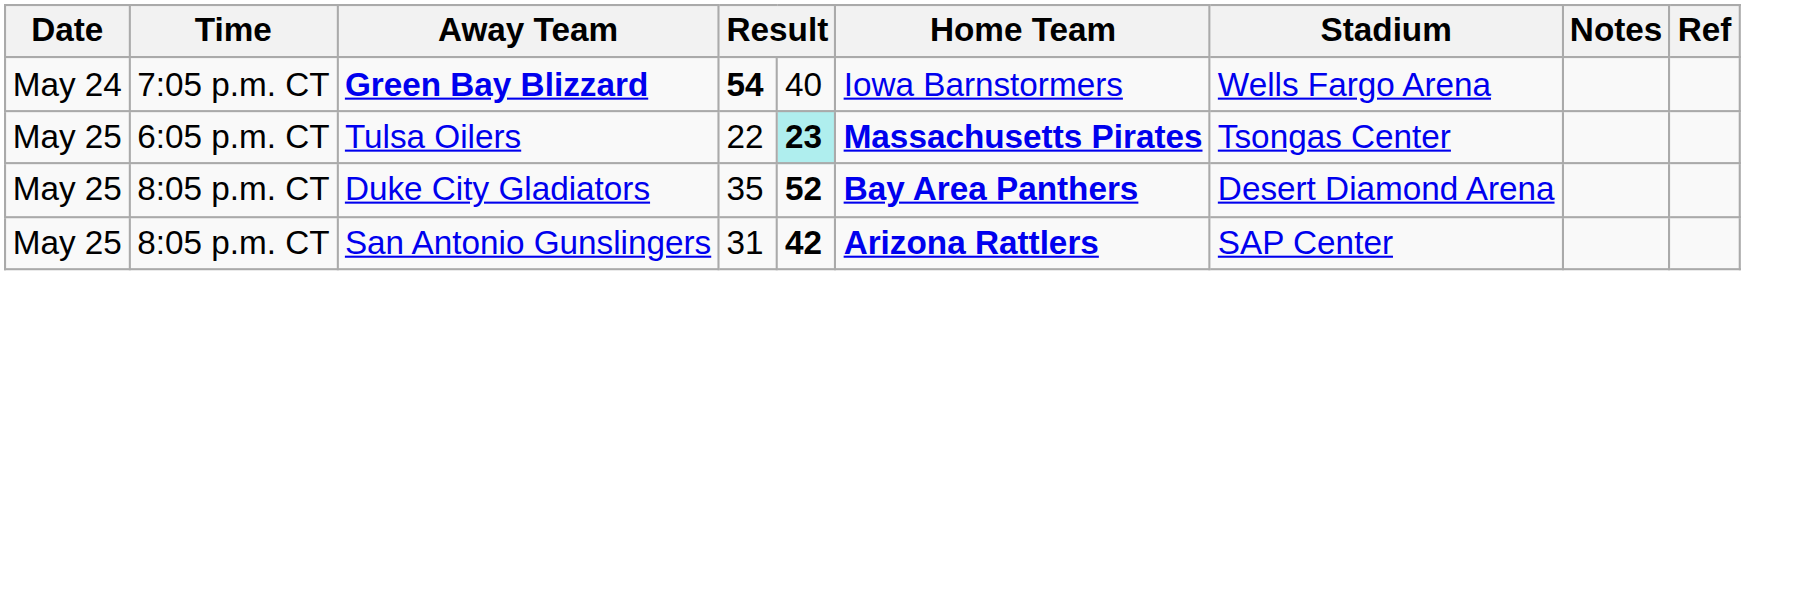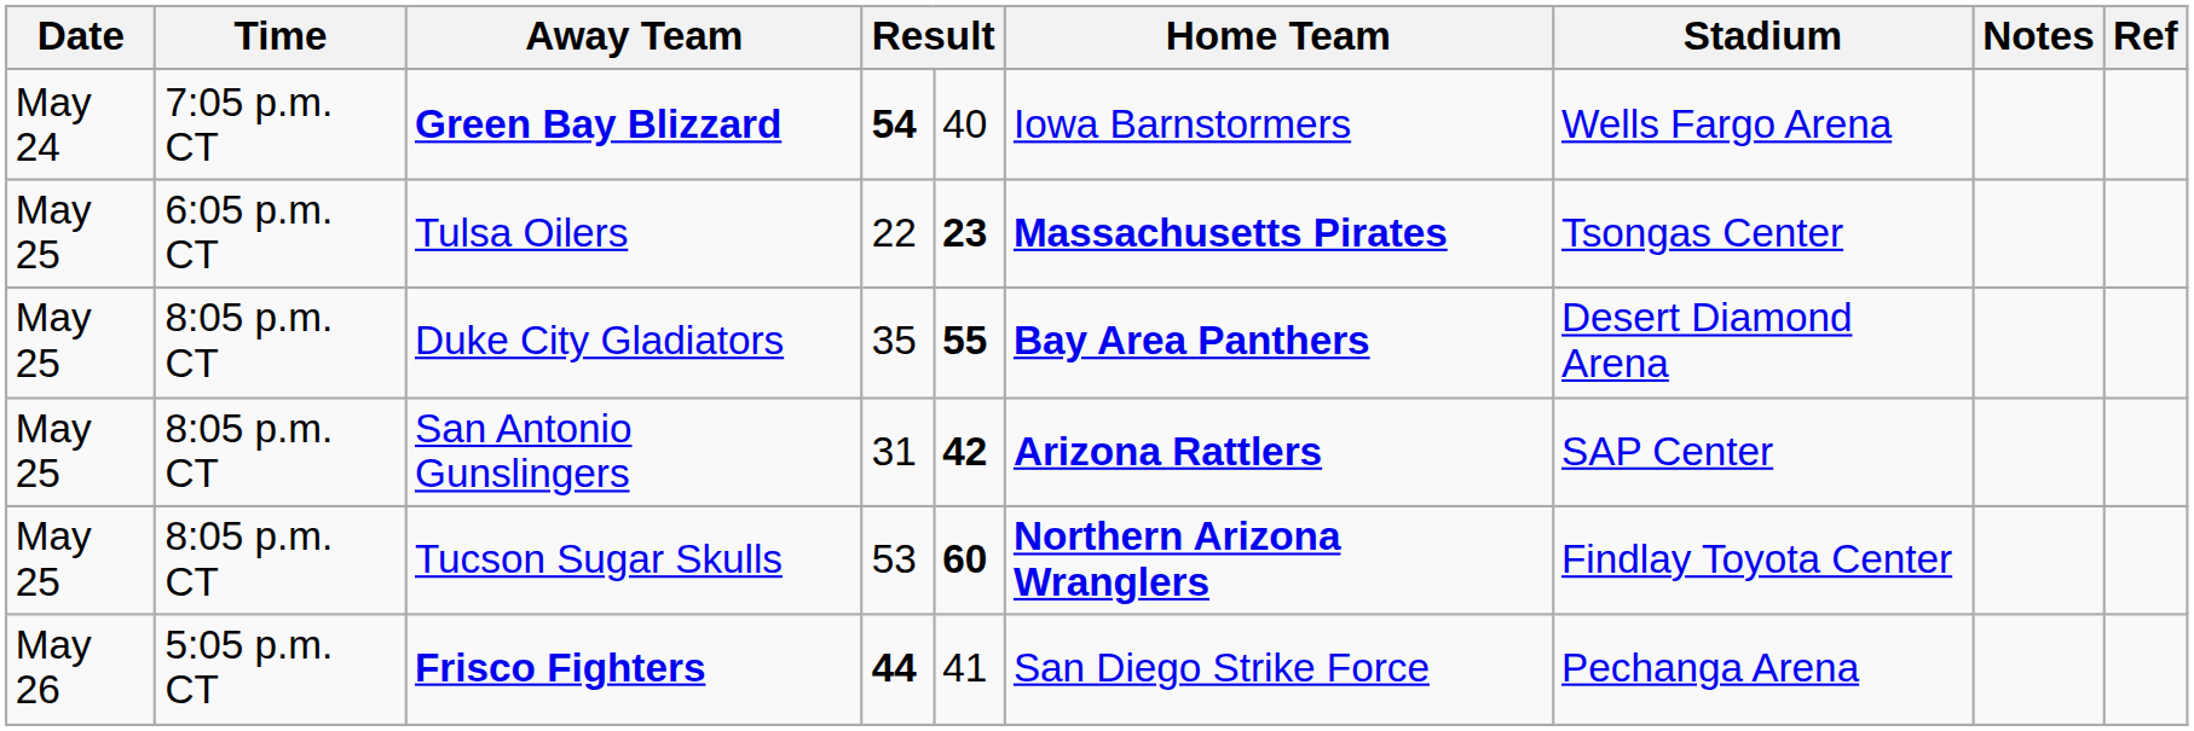Tulsa Oilers | column 5: paleturquoise background -> no background
Duke City Gladiators | column 5: 52 -> 55
+ row: May 25 | 8:05 p.m. CT | Tucson Sugar Skulls | 53 | 60 | Northern Arizona Wranglers | Findlay Toyota Center
+ row: May 26 | 5:05 p.m. CT | Frisco Fighters | 44 | 41 | San Diego Strike Force | Pechanga Arena
